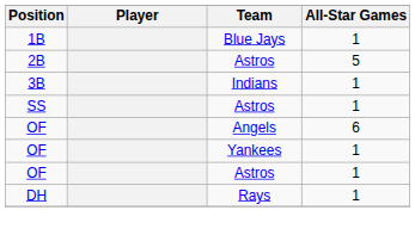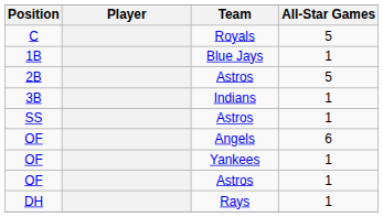+ row: C | Royals | 5
